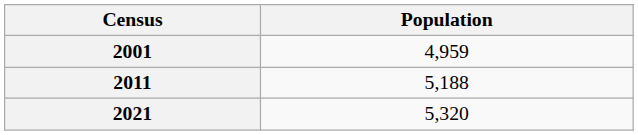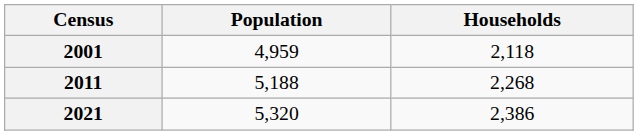+ column: Households | 2,118 | 2,268 | 2,386
